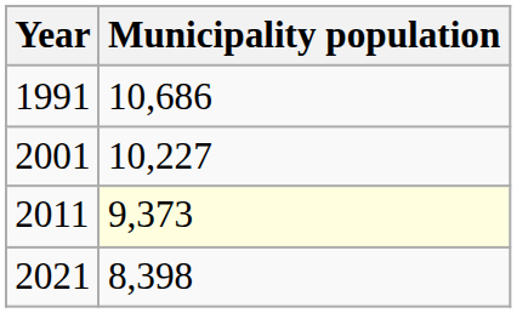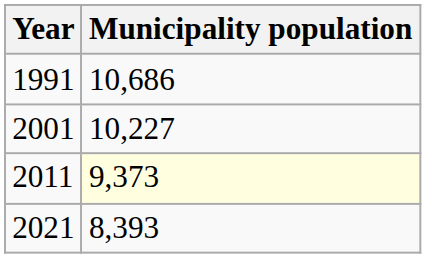2021 | Municipality population: 8,398 -> 8,393
